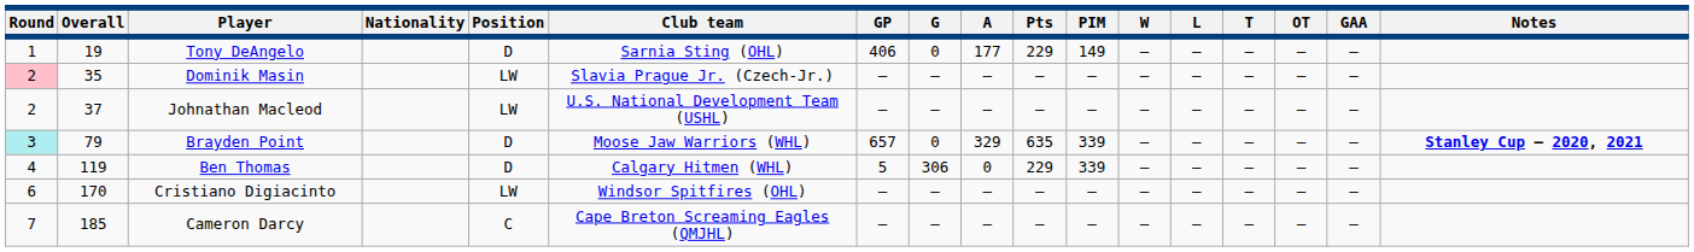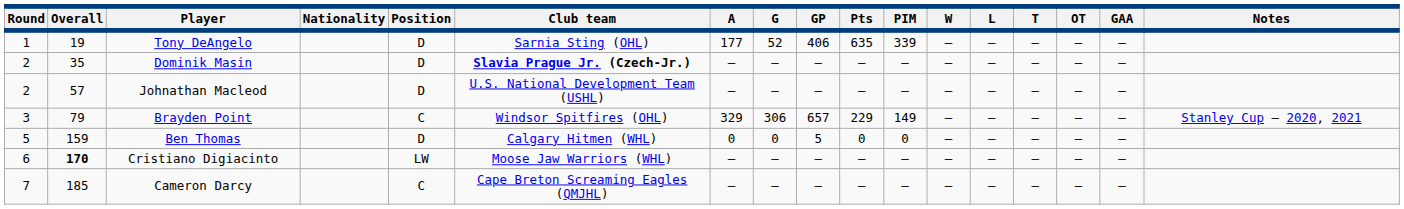columns swapped: GP <-> A
Tony DeAngelo | G: 0 -> 52
Tony DeAngelo | Pts: 229 -> 635
Tony DeAngelo | PIM: 149 -> 339
Dominik Masin | Round: pink background -> no background
Dominik Masin | Position: LW -> D
Dominik Masin | Club team: normal -> bold
Johnathan Macleod | Overall: 37 -> 57
Johnathan Macleod | Position: LW -> D
Brayden Point | Round: paleturquoise background -> no background
Brayden Point | Position: D -> C
Brayden Point | Club team: Moose Jaw Warriors (WHL) -> Windsor Spitfires (OHL)
Brayden Point | G: 0 -> 306
Brayden Point | Pts: 635 -> 229
Brayden Point | PIM: 339 -> 149
Brayden Point | Notes: bold -> normal
Ben Thomas | Round: 4 -> 5
Ben Thomas | Overall: 119 -> 159
Ben Thomas | G: 306 -> 0
Ben Thomas | Pts: 229 -> 0
Ben Thomas | PIM: 339 -> 0
Cristiano Digiacinto | Overall: normal -> bold
Cristiano Digiacinto | Club team: Windsor Spitfires (OHL) -> Moose Jaw Warriors (WHL)
